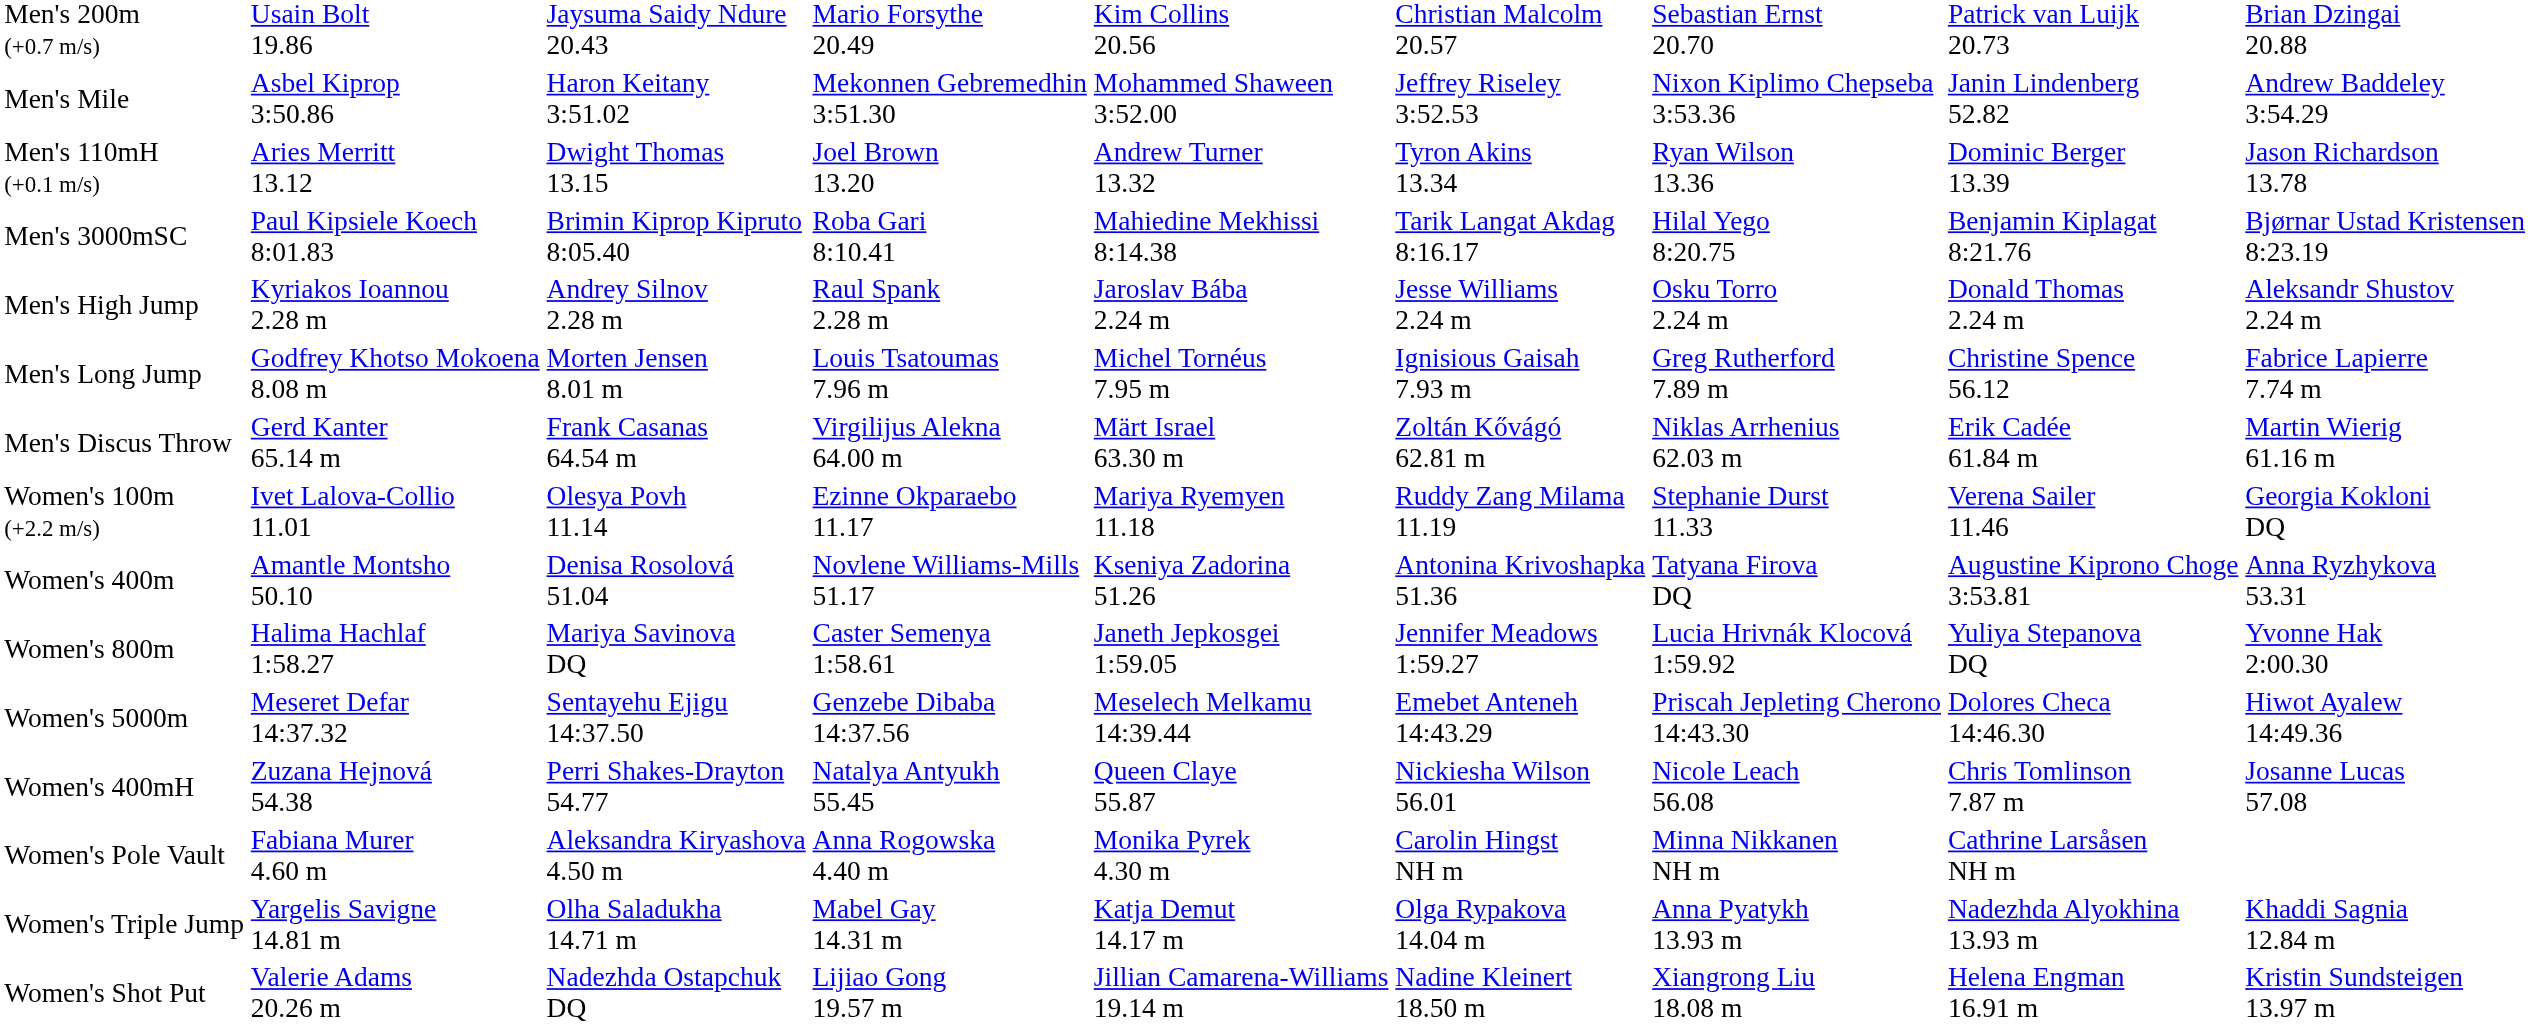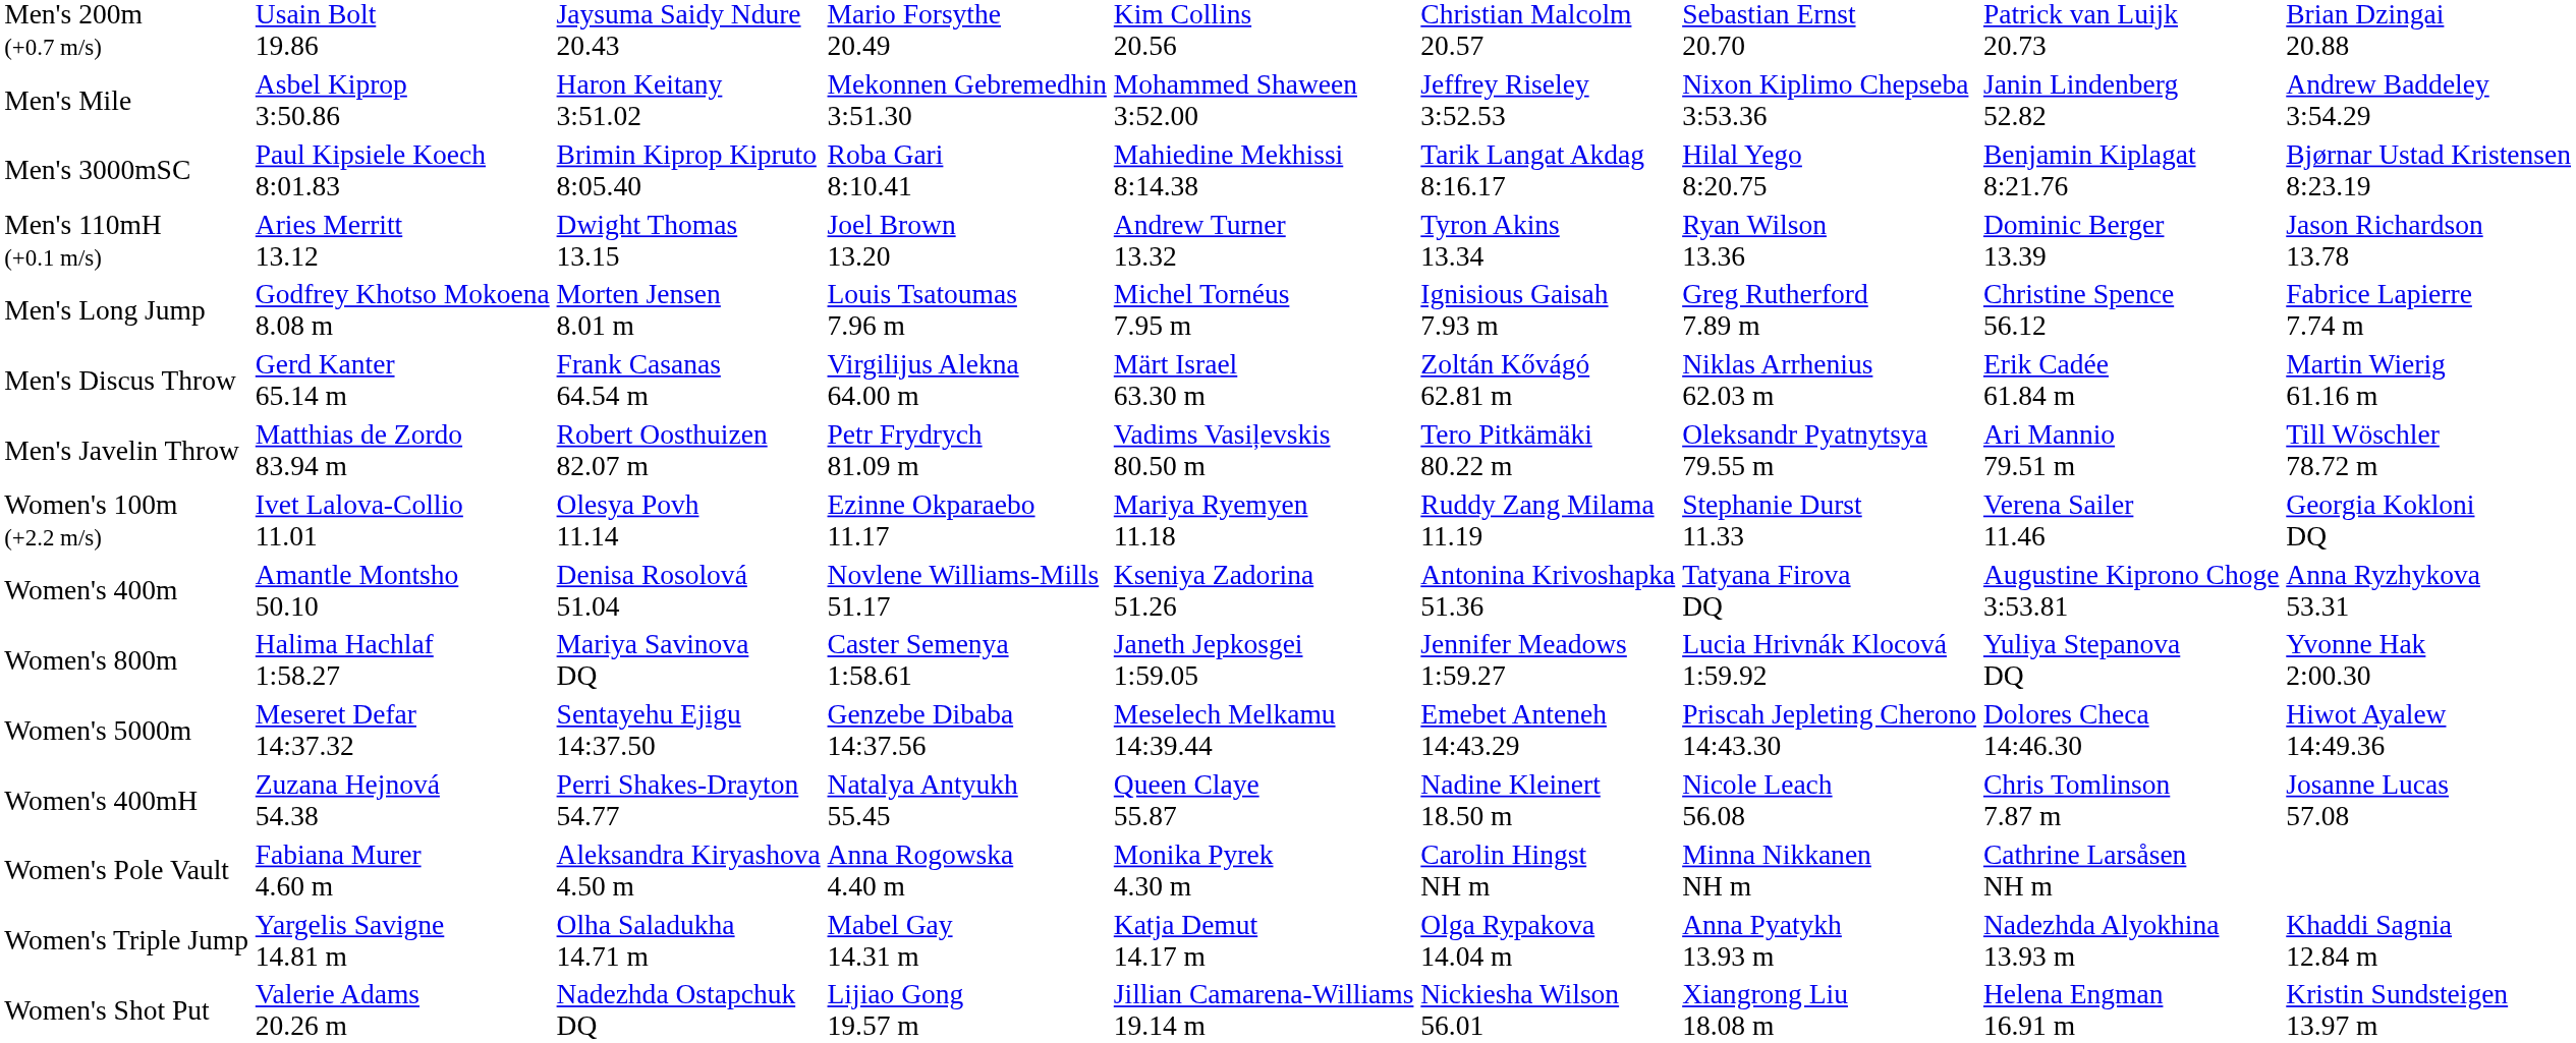rows swapped: Men's 110mH (+0.1 m/s) <-> Men's 3000mSC
- row: Men's High Jump | Kyriakos Ioannou 2.28 m | Andrey Silnov 2.28 m | Raul Spank 2.28 m | Jaroslav Bába 2.24 m | Jesse Williams 2.24 m | Osku Torro 2.24 m | Donald Thomas 2.24 m | Aleksandr Shustov 2.24 m
+ row: Men's Javelin Throw | Matthias de Zordo 83.94 m | Robert Oosthuizen 82.07 m | Petr Frydrych 81.09 m | Vadims Vasiļevskis 80.50 m | Tero Pitkämäki 80.22 m | Oleksandr Pyatnytsya 79.55 m | Ari Mannio 79.51 m | Till Wöschler 78.72 m
Women's 400mH | column 6: Nickiesha Wilson 56.01 -> Nadine Kleinert 18.50 m
Women's Shot Put | column 6: Nadine Kleinert 18.50 m -> Nickiesha Wilson 56.01
